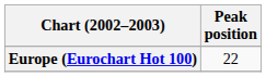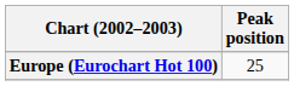Europe (Eurochart Hot 100) | Peak position: 22 -> 25
